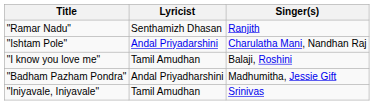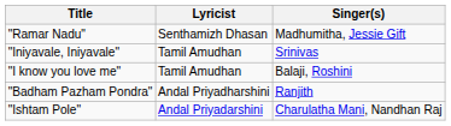"Ramar Nadu" | Singer(s): Ranjith -> Madhumitha, Jessie Gift
rows swapped: "Ishtam Pole" <-> "Iniyavale, Iniyavale"
"Badham Pazham Pondra" | Singer(s): Madhumitha, Jessie Gift -> Ranjith
